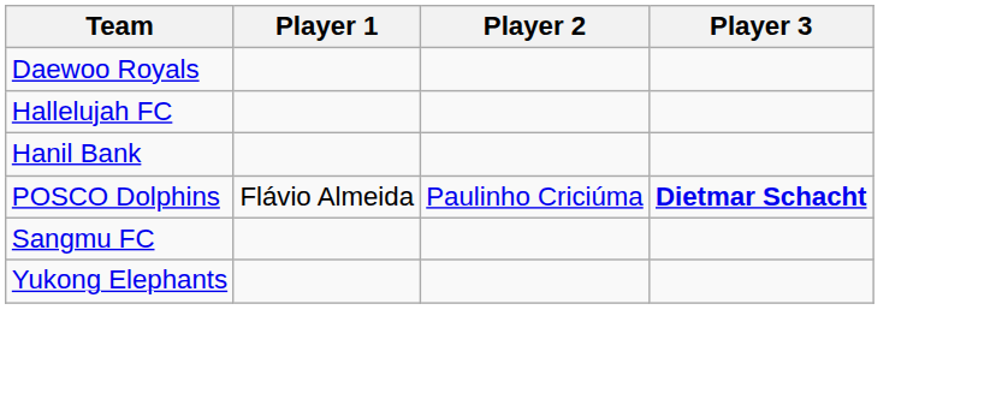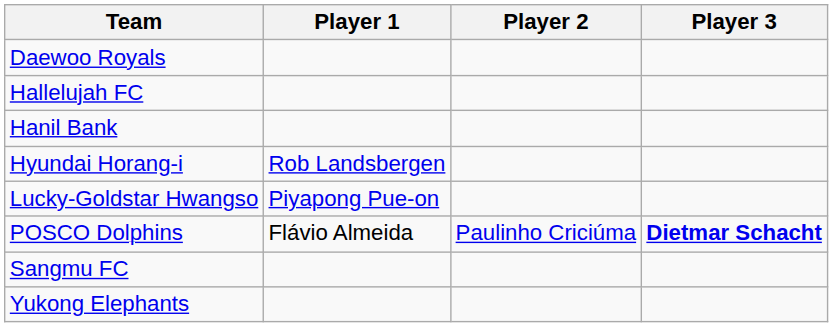+ row: Hyundai Horang-i | Rob Landsbergen
+ row: Lucky-Goldstar Hwangso | Piyapong Pue-on
